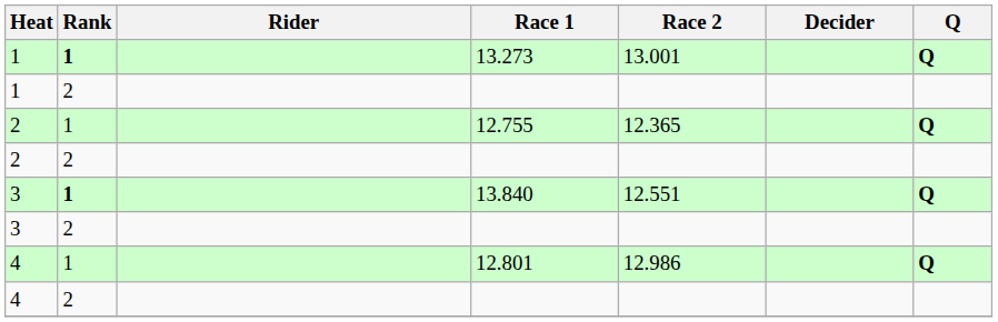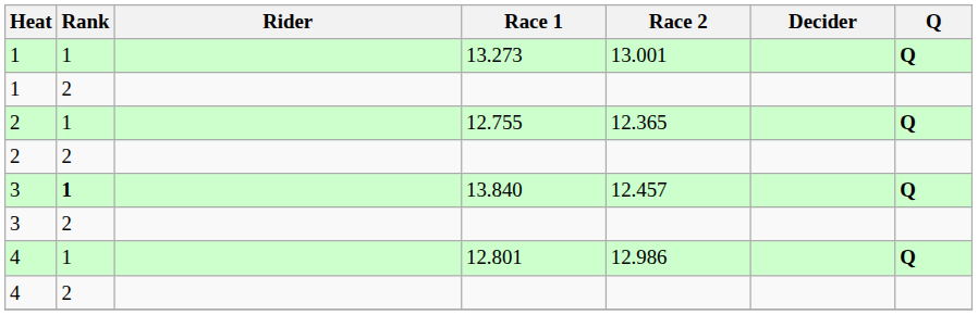13.273 | Rank: bold -> normal
13.840 | Race 2: 12.551 -> 12.457
